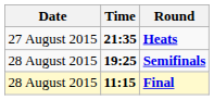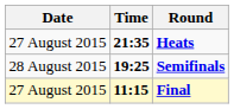Final | Date: 28 August 2015 -> 27 August 2015
